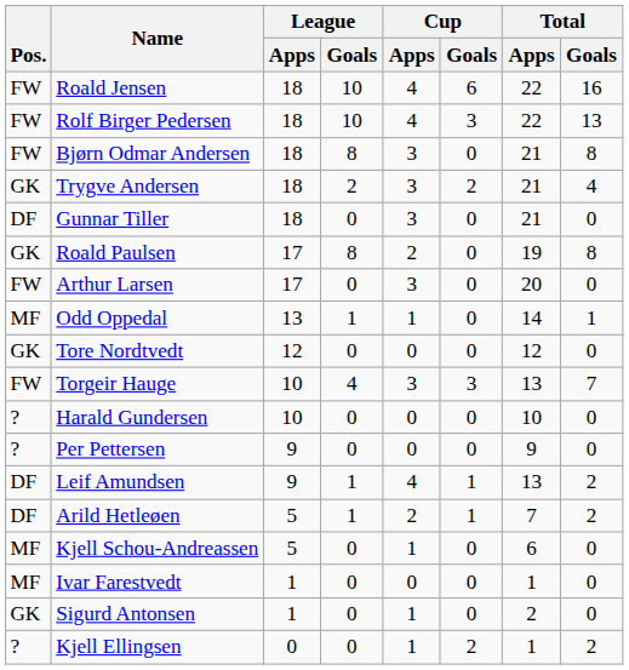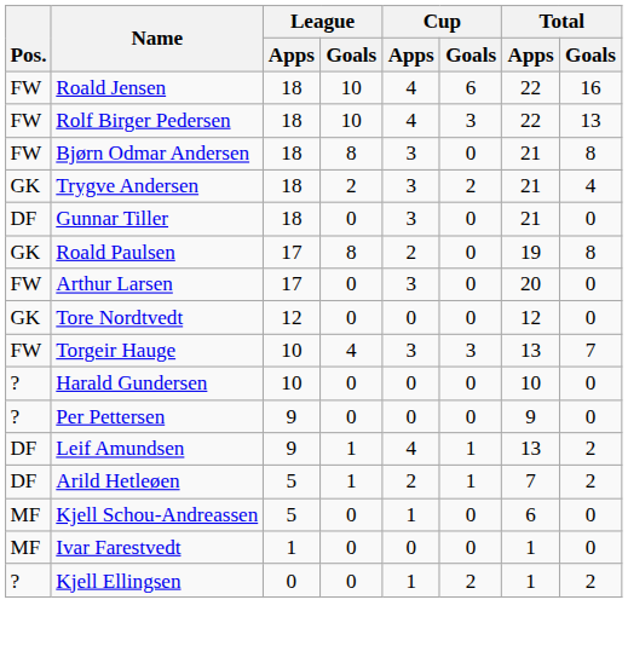- row: MF | Odd Oppedal | 13 | 1 | 1 | 0 | 14 | 1
- row: GK | Sigurd Antonsen | 1 | 0 | 1 | 0 | 2 | 0
